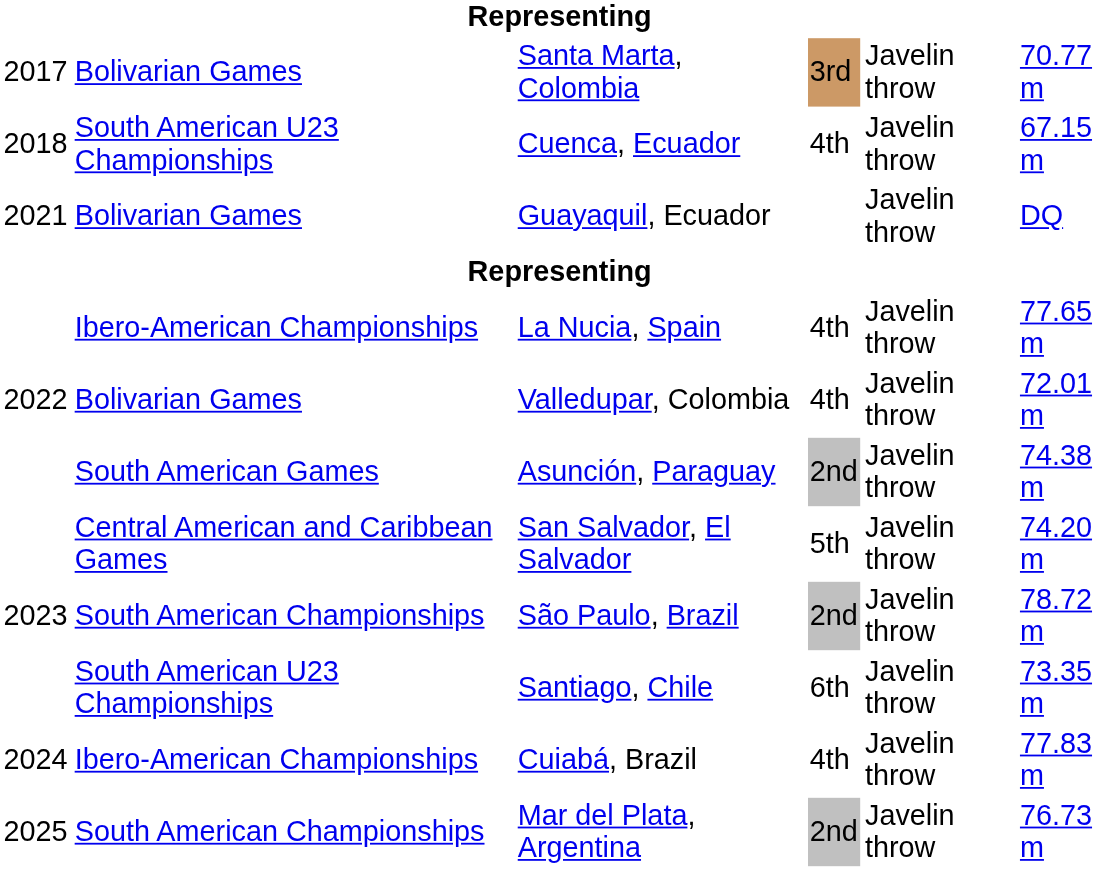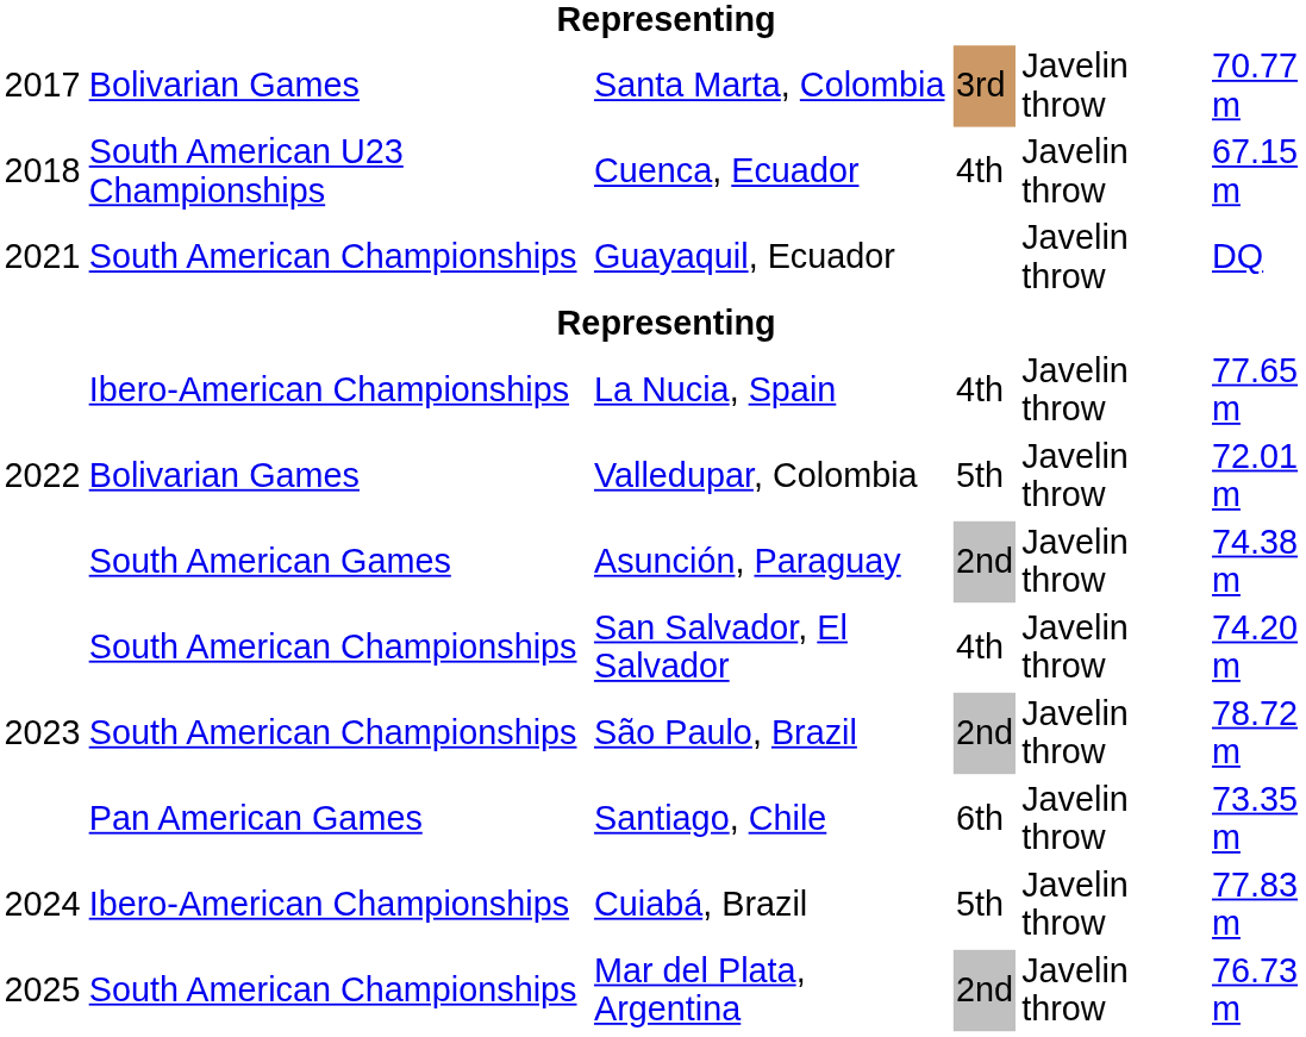Guayaquil, Ecuador | column 2: Bolivarian Games -> South American Championships
Valledupar, Colombia | column 4: 4th -> 5th
San Salvador, El Salvador | column 2: Central American and Caribbean Games -> South American Championships
San Salvador, El Salvador | column 4: 5th -> 4th
Santiago, Chile | column 2: South American U23 Championships -> Pan American Games
Cuiabá, Brazil | column 4: 4th -> 5th
